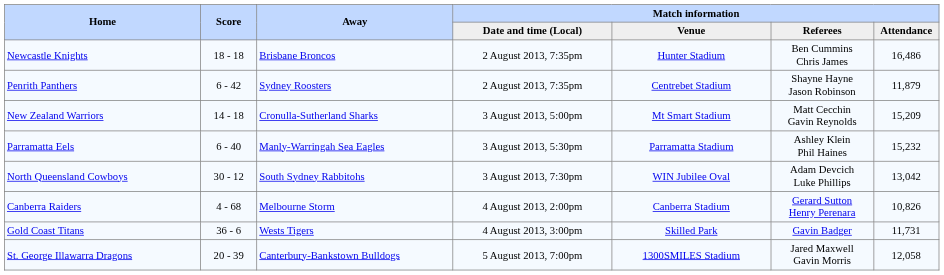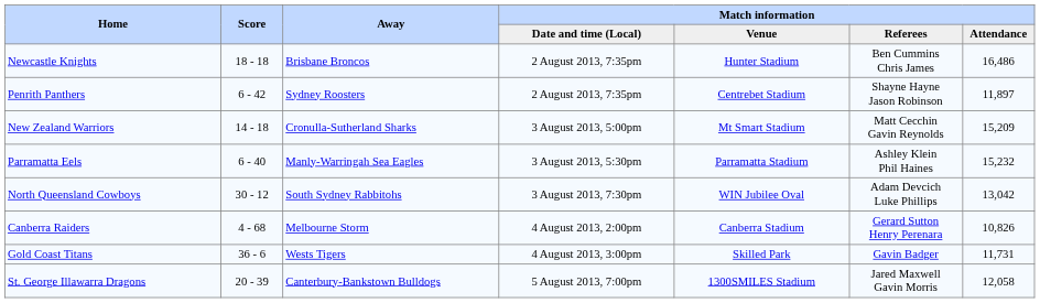Penrith Panthers | Match information / Attendance: 11,879 -> 11,897
